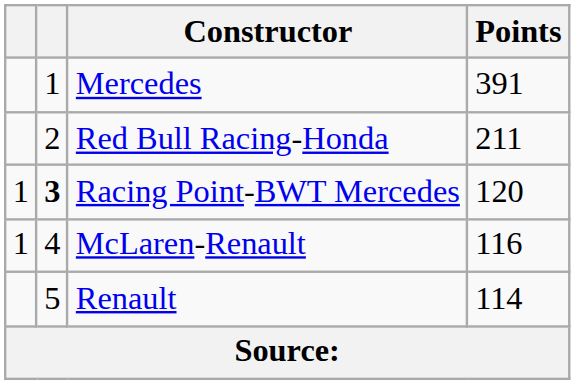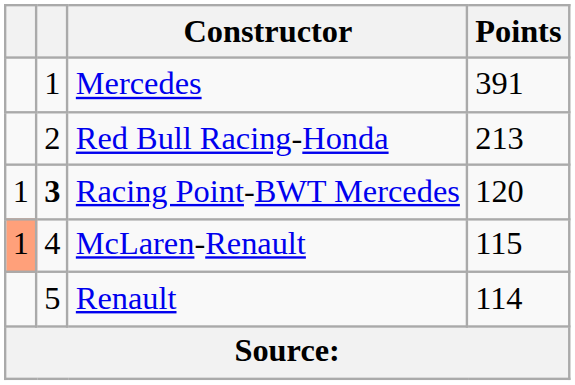Red Bull Racing-Honda | Points: 211 -> 213
McLaren-Renault | column 1: no background -> lightsalmon background
McLaren-Renault | Points: 116 -> 115
